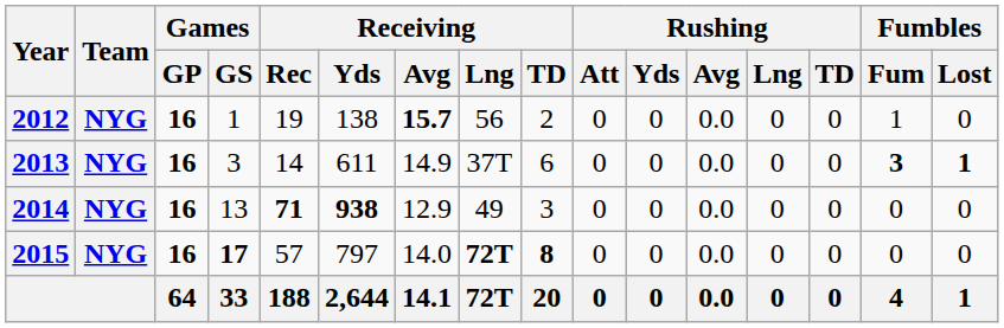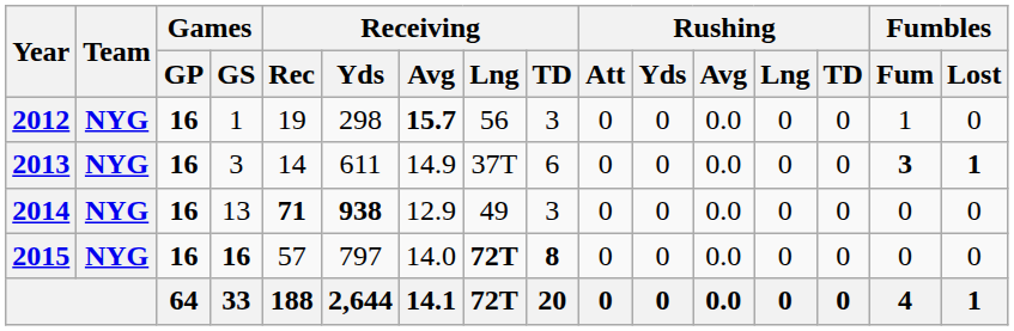2012 | Receiving / Yds: 138 -> 298
2012 | Receiving / TD: 2 -> 3
2015 | Games / GS: 17 -> 16
